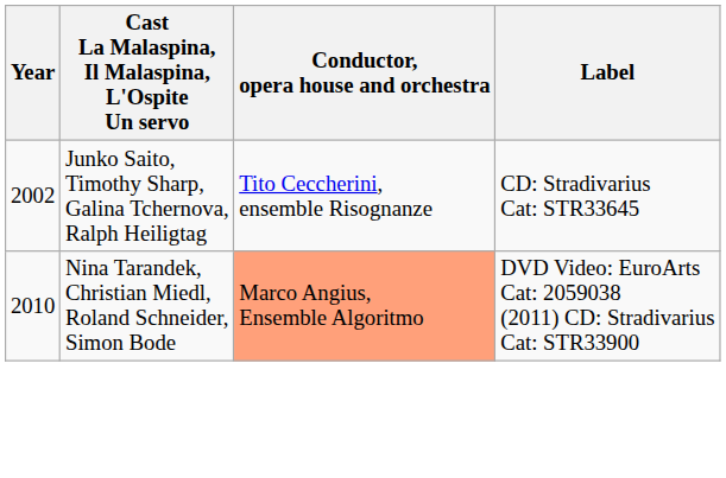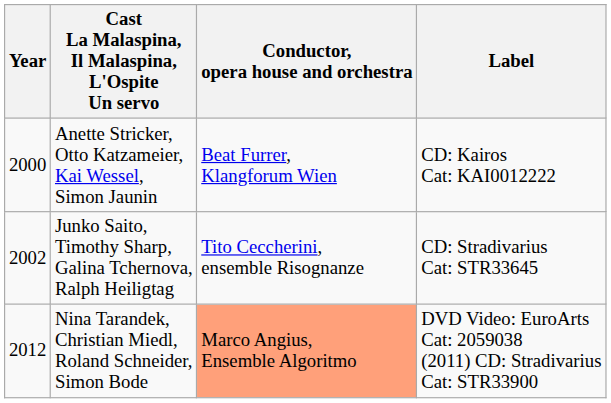+ row: 2000 | Anette Stricker, Otto Katzameier, Kai Wessel, Simon Jaunin | Beat Furrer, Klangforum Wien | CD: Kairos Cat: KAI0012222
Nina Tarandek, Christian Miedl, Roland Schneider, Simon Bode | Year: 2010 -> 2012
